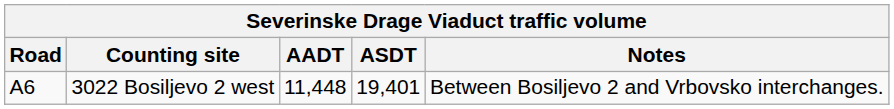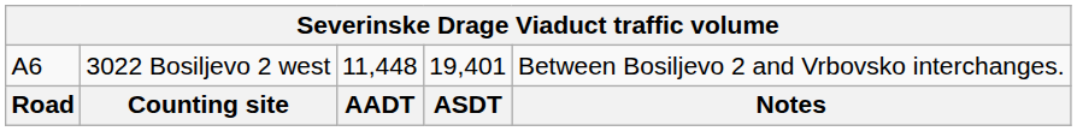rows swapped: Road <-> A6
